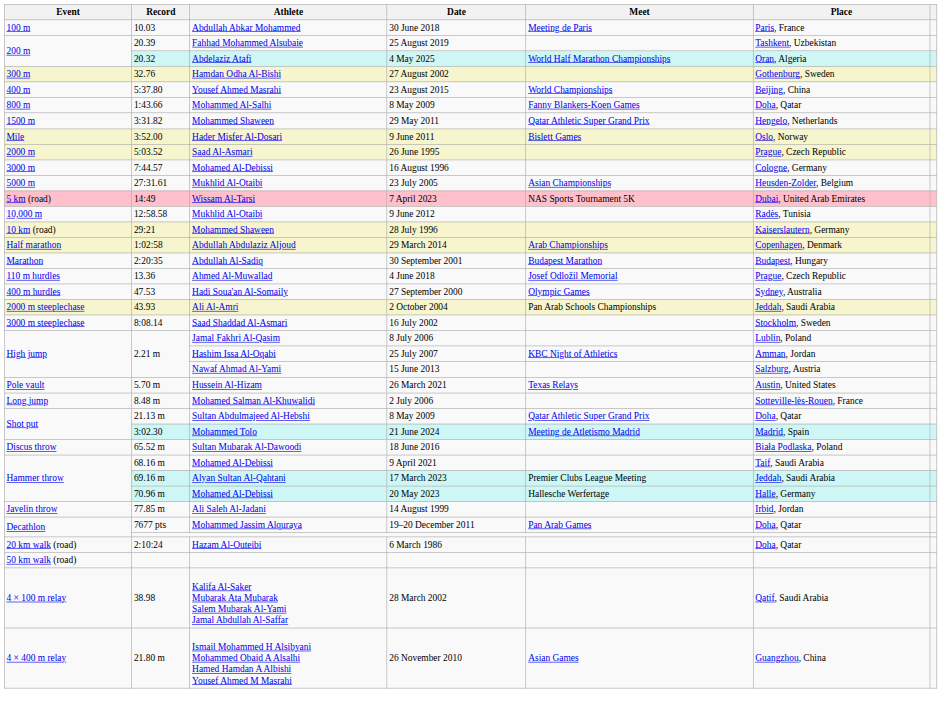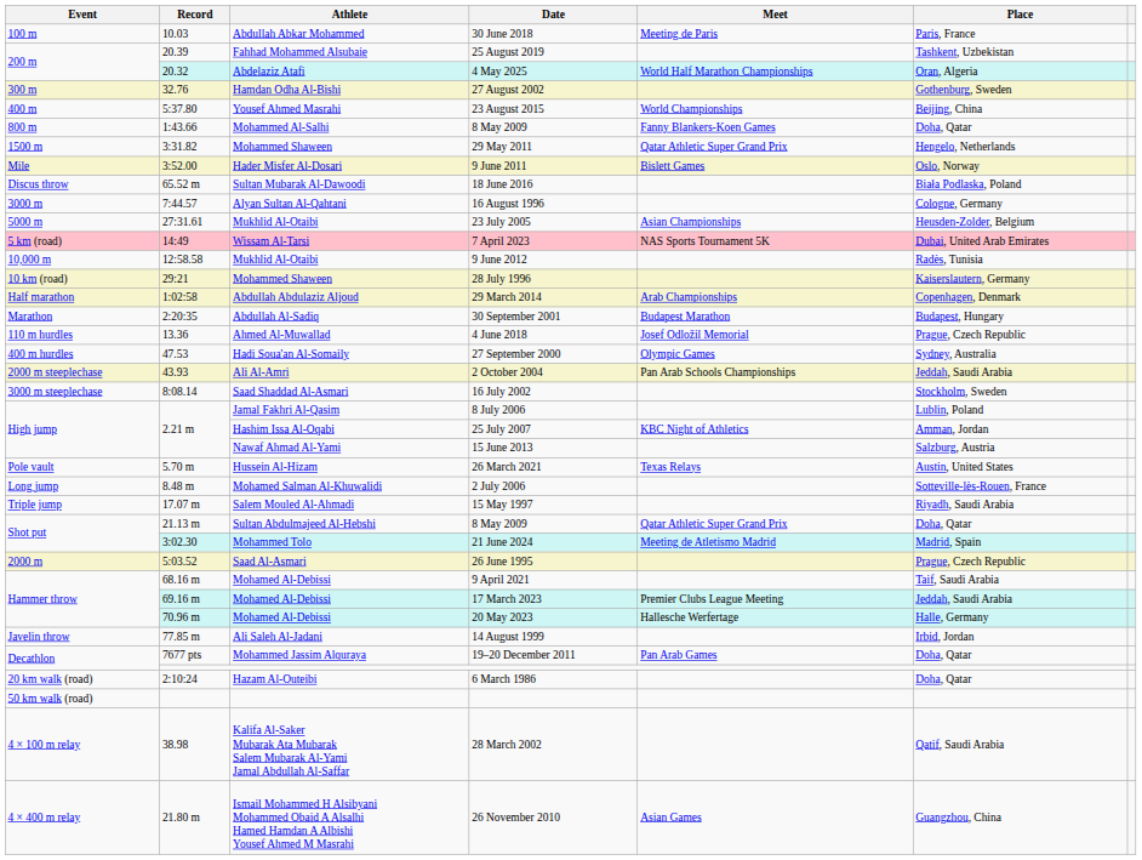rows swapped: 26 June 1995 <-> 18 June 2016
16 August 1996 | Athlete: Mohamed Al-Debissi -> Alyan Sultan Al-Qahtani
+ row: Triple jump | 17.07 m | Salem Mouled Al-Ahmadi | 15 May 1997 | Riyadh, Saudi Arabia
17 March 2023 | Athlete: Alyan Sultan Al-Qahtani -> Mohamed Al-Debissi
